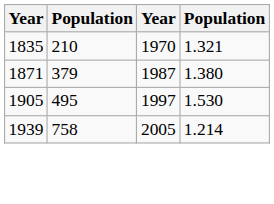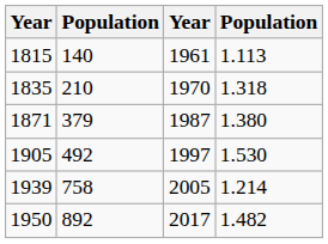+ row: 1815 | 140 | 1961 | 1.113
1835 | column 4: 1.321 -> 1.318
1905 | column 2: 495 -> 492
+ row: 1950 | 892 | 2017 | 1.482
